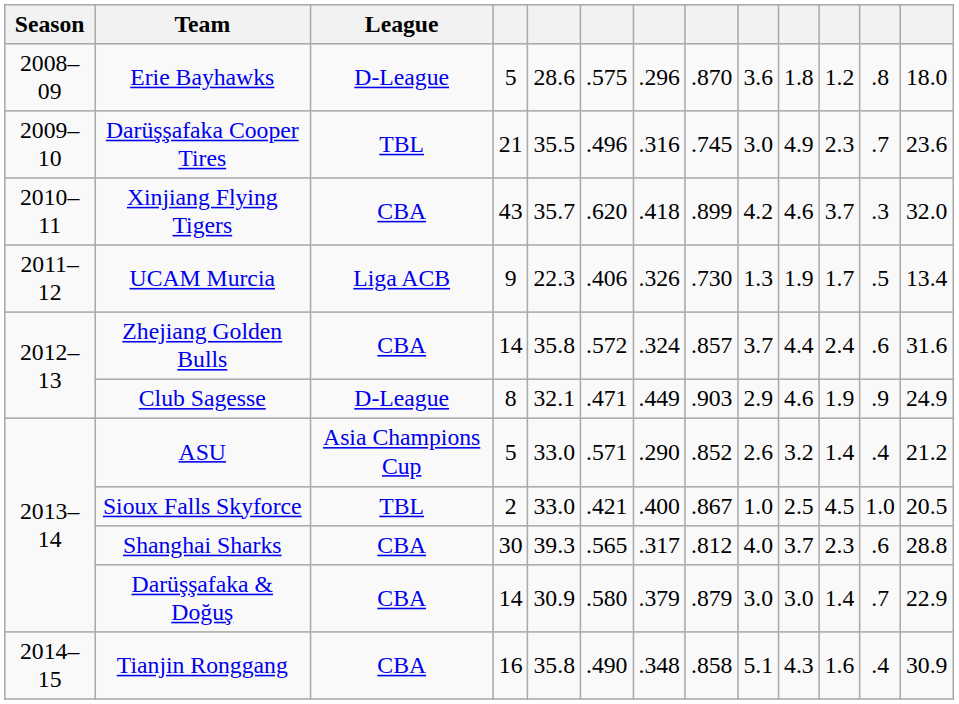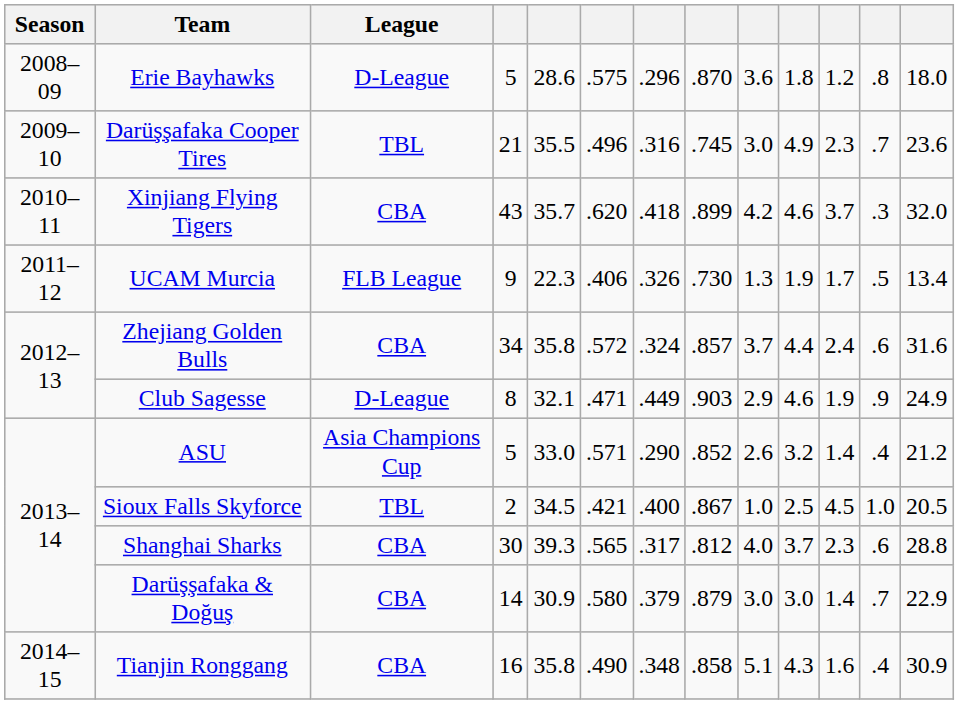UCAM Murcia | League: Liga ACB -> FLB League
Zhejiang Golden Bulls | column 4: 14 -> 34
Sioux Falls Skyforce | column 5: 33.0 -> 34.5
